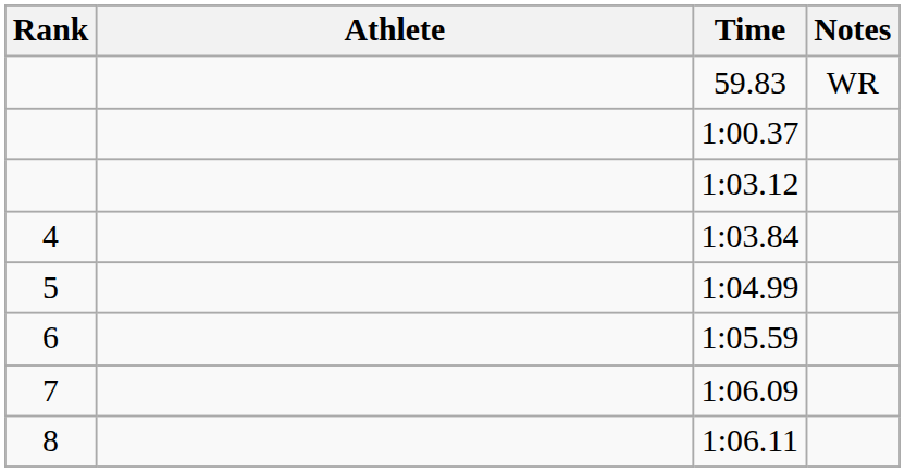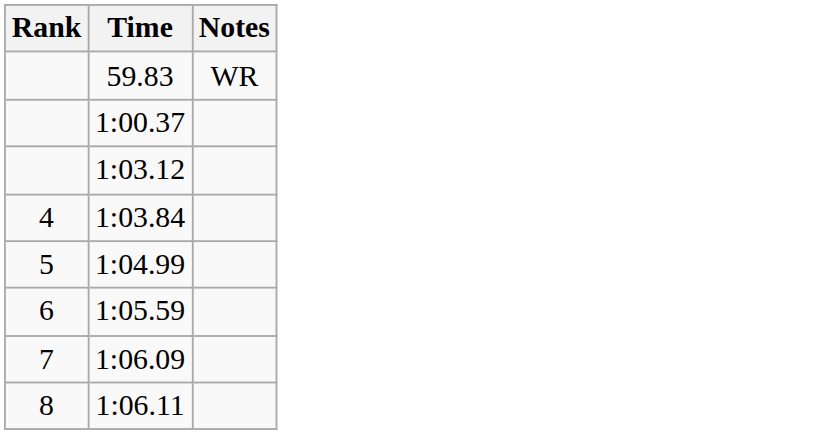- column: Athlete
